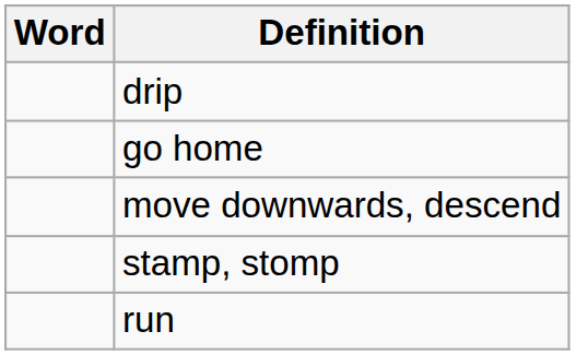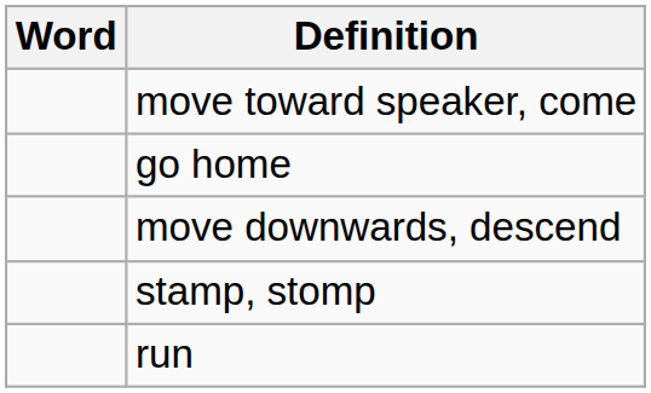- row: drip
+ row: move toward speaker, come
